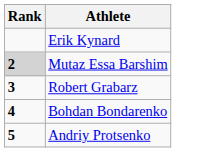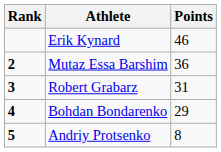+ column: Points | 46 | 36 | 31 | 29 | 8
Mutaz Essa Barshim | Rank: lightgrey background -> no background
